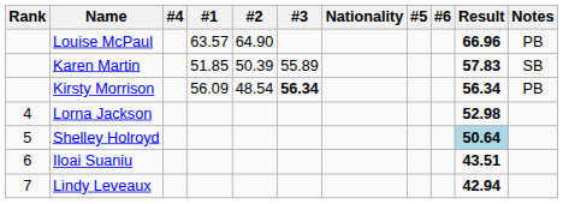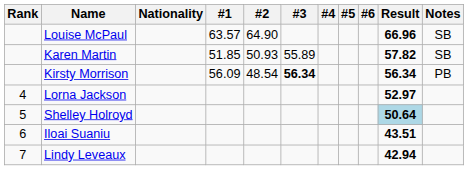columns swapped: Nationality <-> #4
Louise McPaul | Notes: PB -> SB
Karen Martin | #2: 50.39 -> 50.93
Karen Martin | Result: 57.83 -> 57.82
Lorna Jackson | Result: 52.98 -> 52.97
